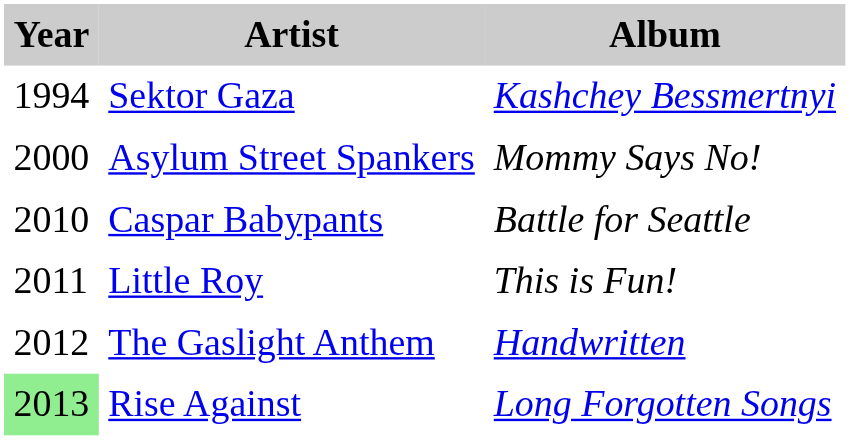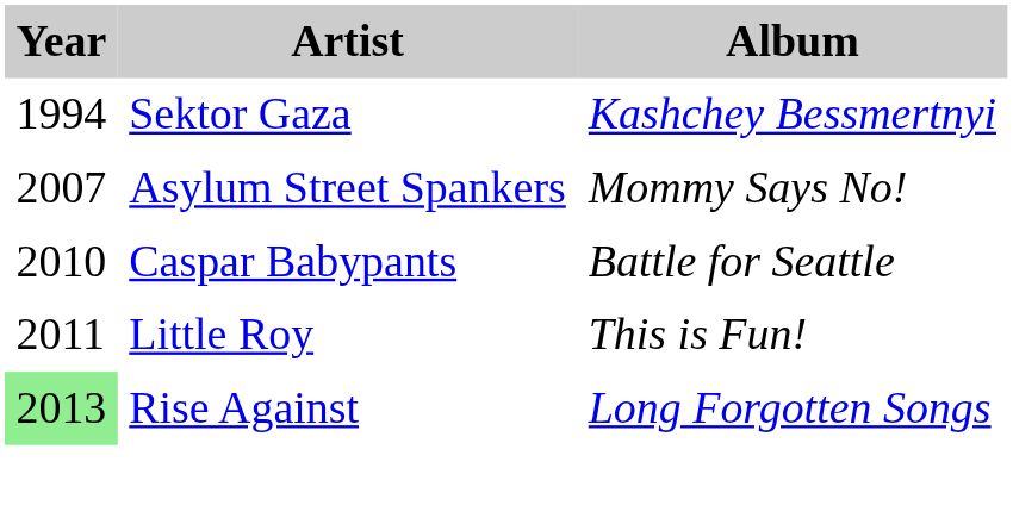Asylum Street Spankers | Year: 2000 -> 2007
- row: 2012 | The Gaslight Anthem | Handwritten
